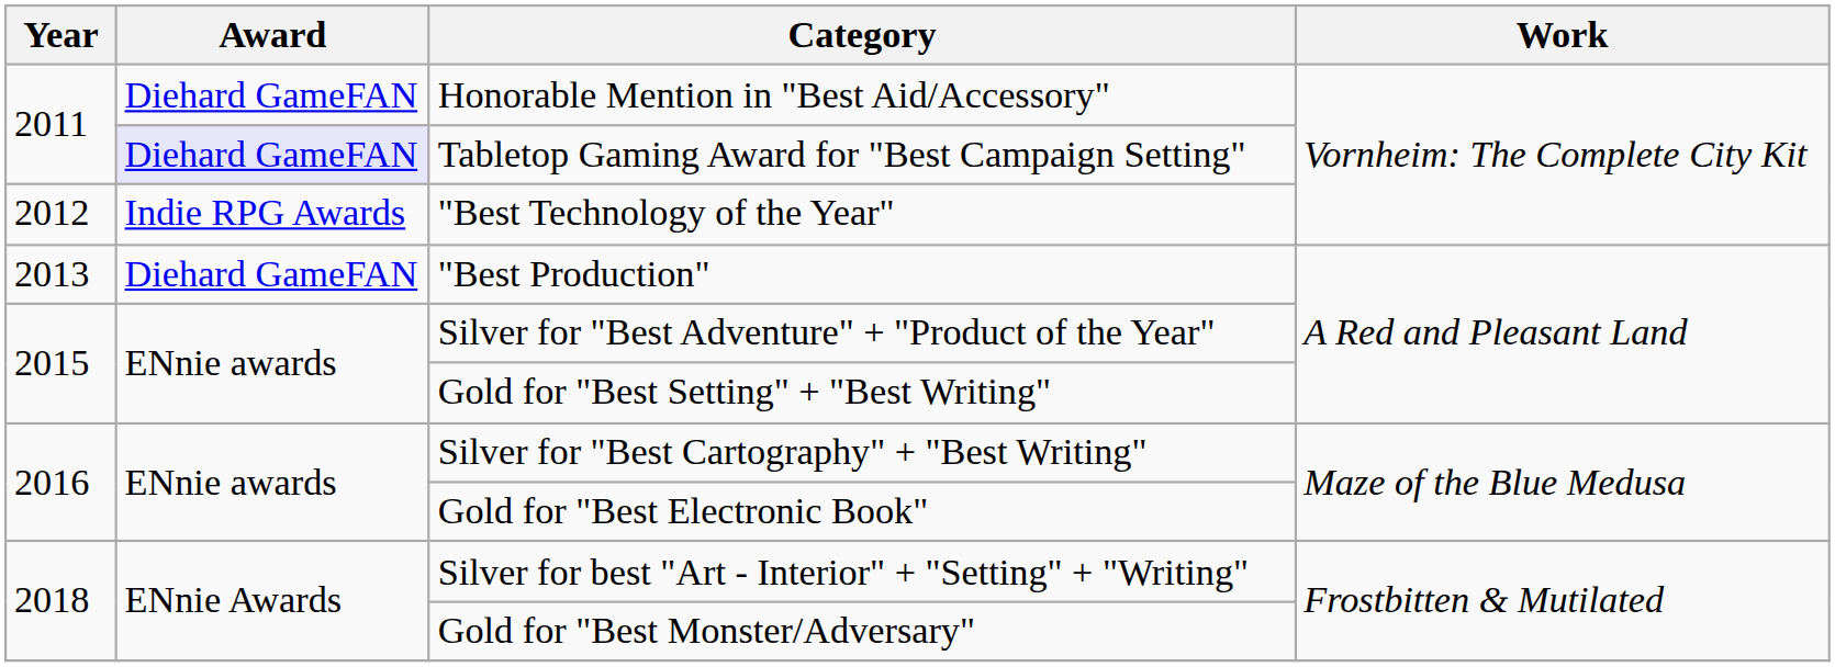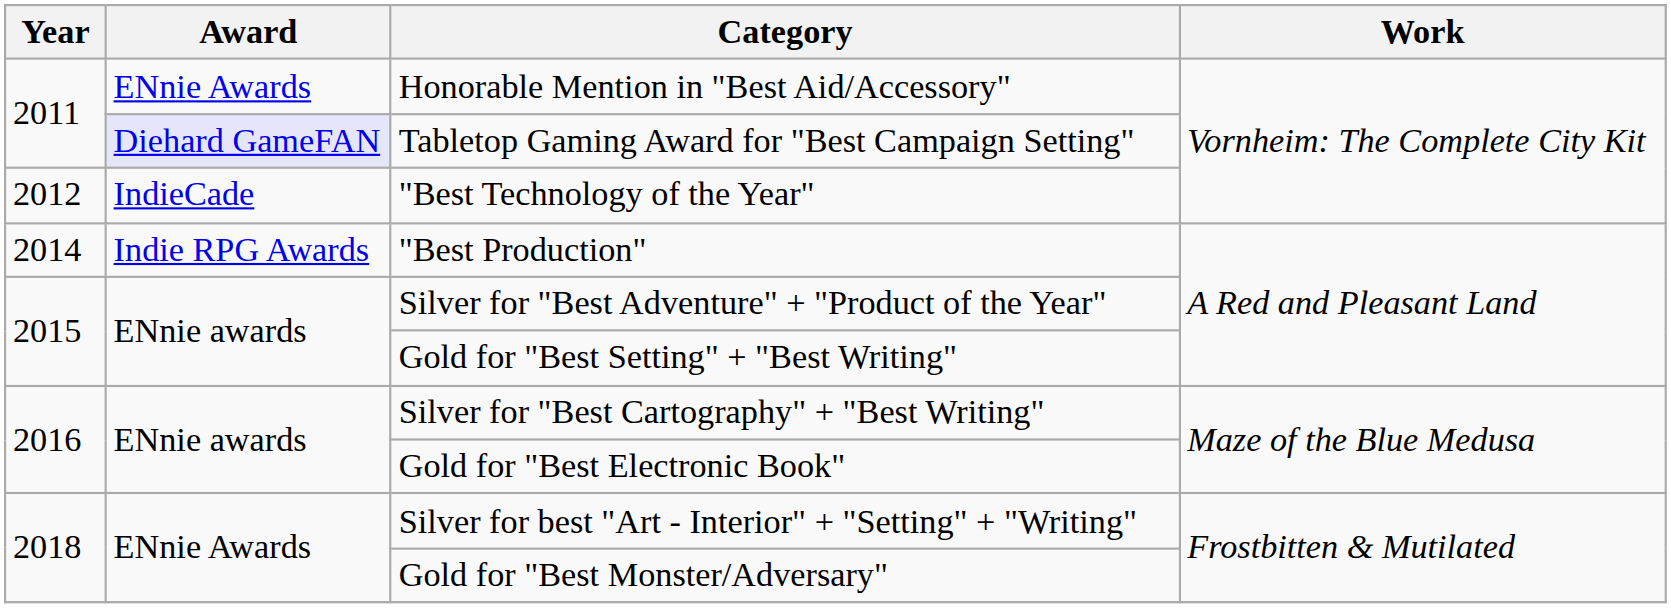Honorable Mention in "Best Aid/Accessory" | Award: Diehard GameFAN -> ENnie Awards
"Best Technology of the Year" | Award: Indie RPG Awards -> IndieCade
"Best Production" | Year: 2013 -> 2014
"Best Production" | Award: Diehard GameFAN -> Indie RPG Awards
